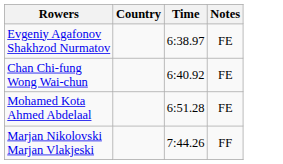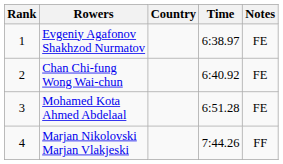+ column: Rank | 1 | 2 | 3 | 4
